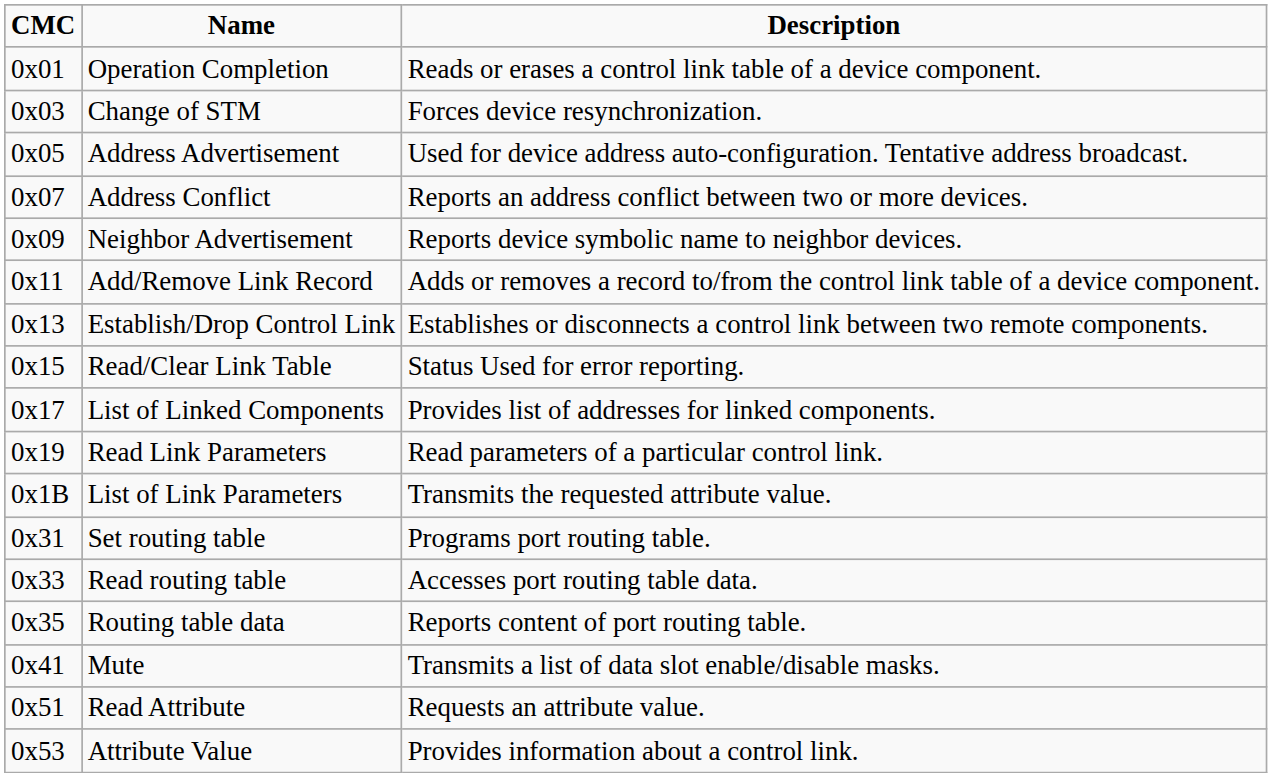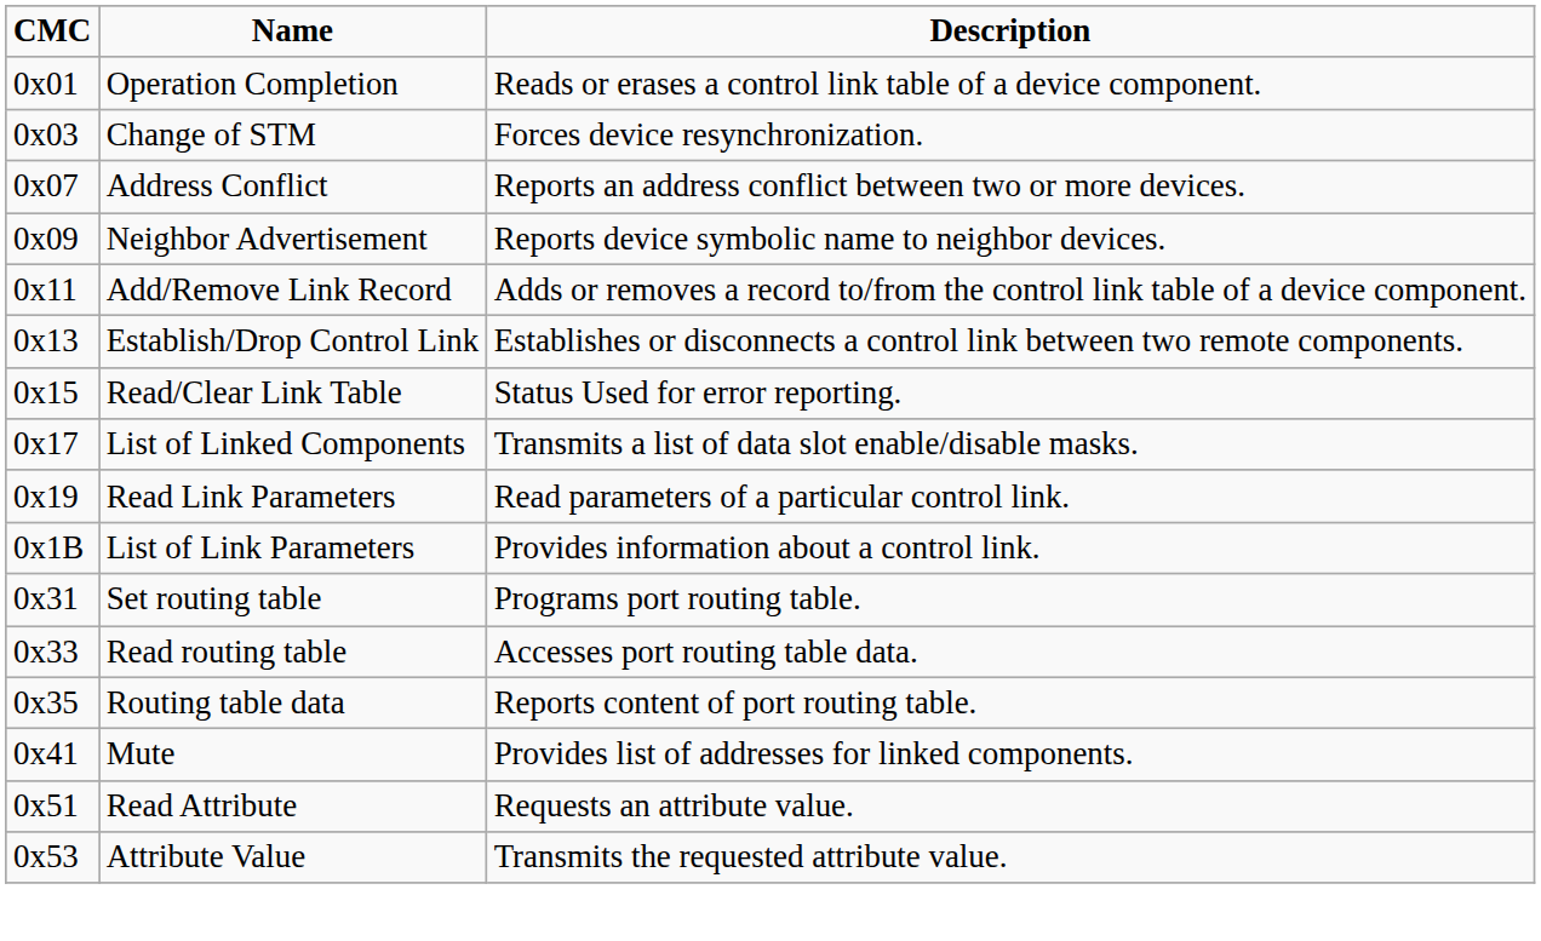- row: 0x05 | Address Advertisement | Used for device address auto-configuration. Tentative address broadcast.
List of Linked Components | Description: Provides list of addresses for linked components. -> Transmits a list of data slot enable/disable masks.
List of Link Parameters | Description: Transmits the requested attribute value. -> Provides information about a control link.
Mute | Description: Transmits a list of data slot enable/disable masks. -> Provides list of addresses for linked components.
Attribute Value | Description: Provides information about a control link. -> Transmits the requested attribute value.
